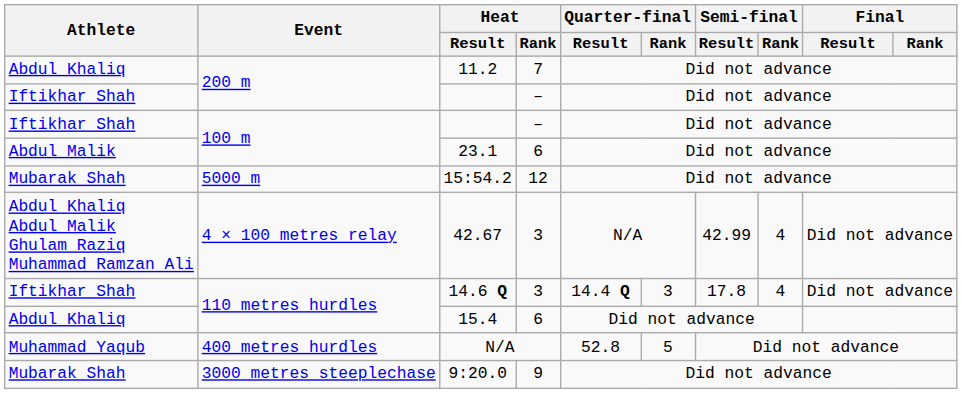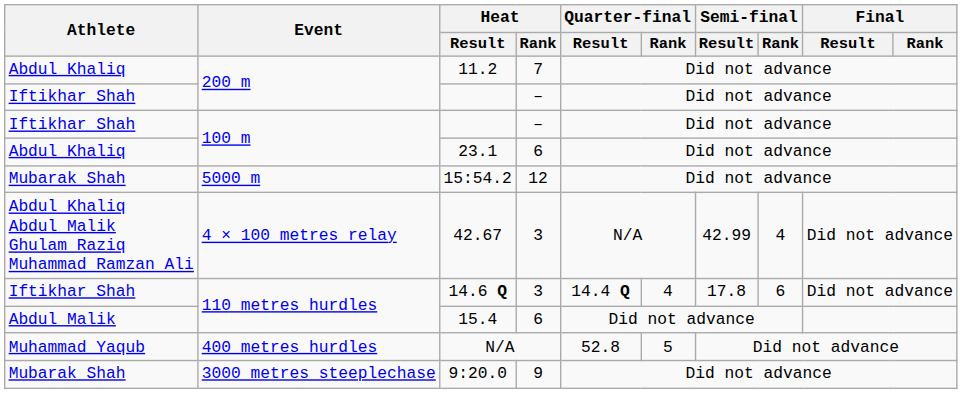23.1 | Athlete: Abdul Malik -> Abdul Khaliq
14.6 Q | Quarter-final / Rank: 3 -> 4
14.6 Q | Semi-final / Rank: 4 -> 6
15.4 | Athlete: Abdul Khaliq -> Abdul Malik
